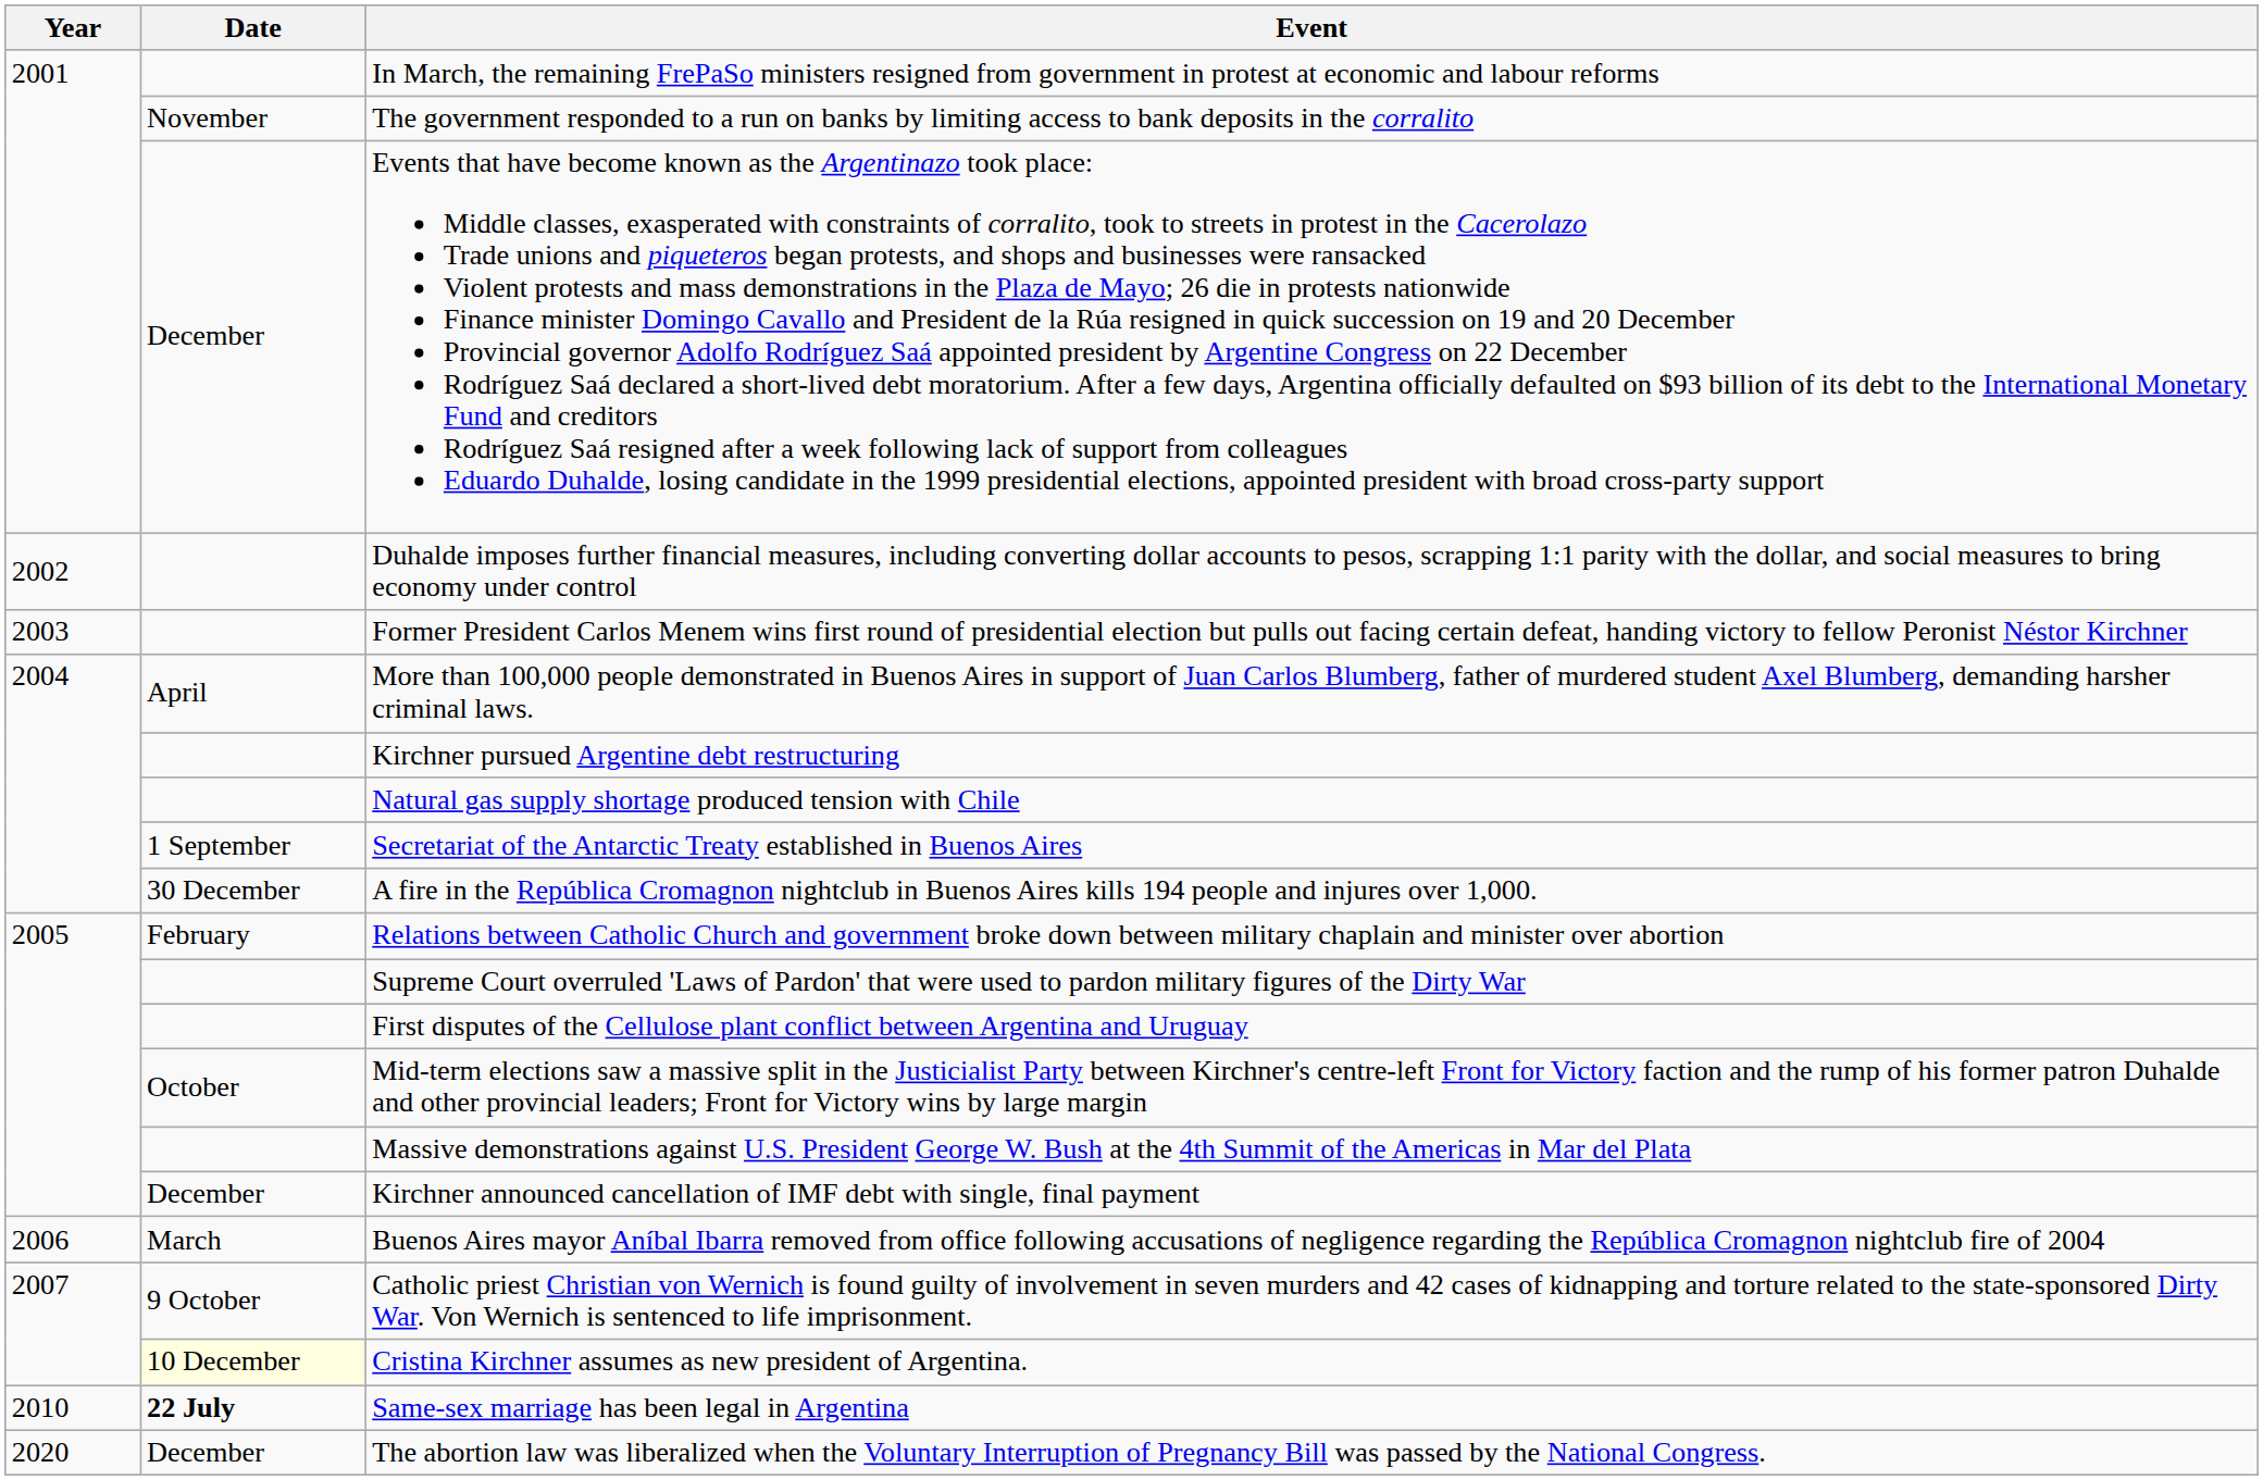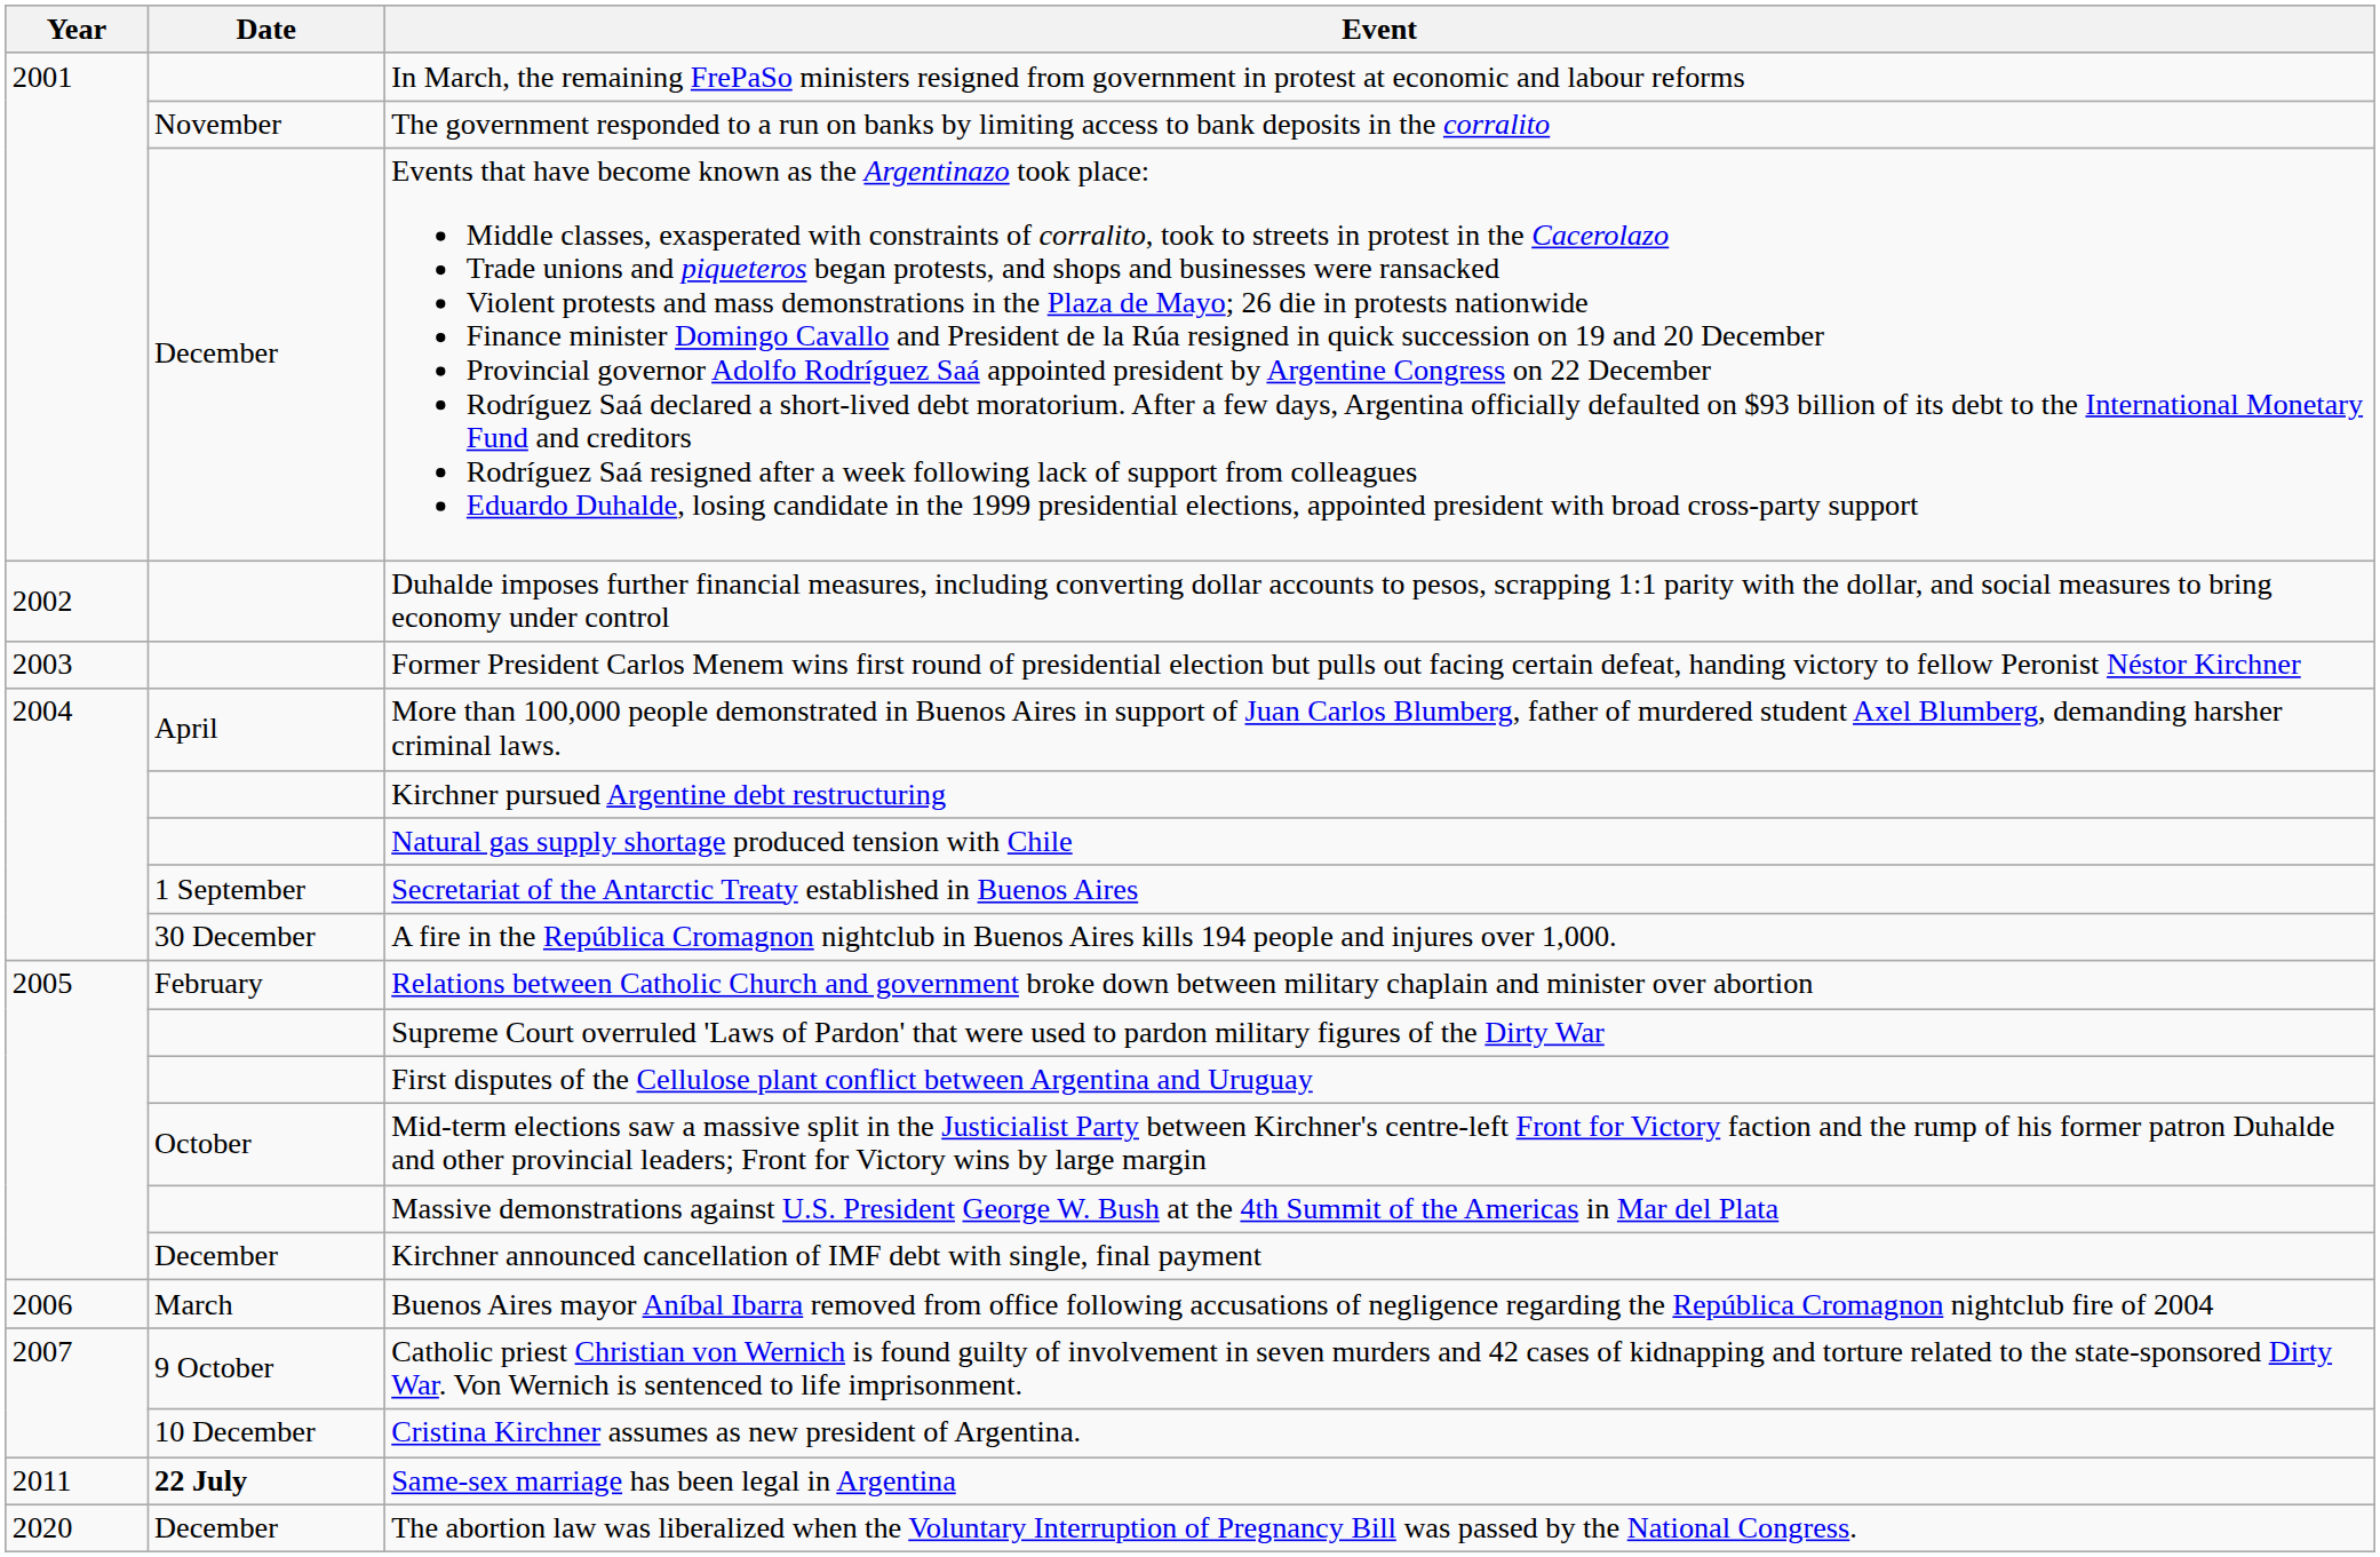Cristina Kirchner assumes as new president of Argentina. | Date: lightyellow background -> no background
Same-sex marriage has been legal in Argentina | Year: 2010 -> 2011
